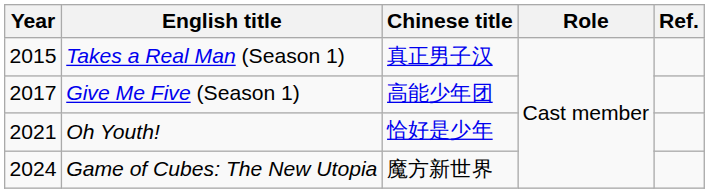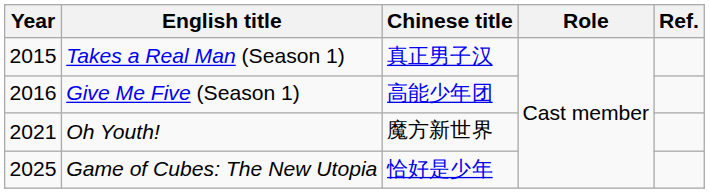Give Me Five (Season 1) | Year: 2017 -> 2016
Oh Youth! | Chinese title: 恰好是少年 -> 魔方新世界
Game of Cubes: The New Utopia | Year: 2024 -> 2025
Game of Cubes: The New Utopia | Chinese title: 魔方新世界 -> 恰好是少年
